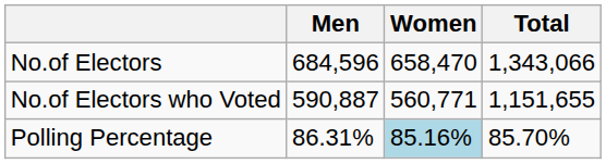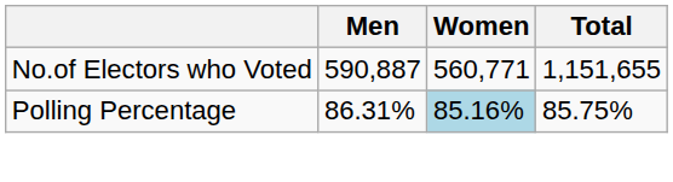- row: No.of Electors | 684,596 | 658,470 | 1,343,066
Polling Percentage | Total: 85.70% -> 85.75%
